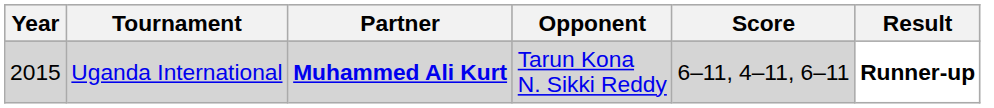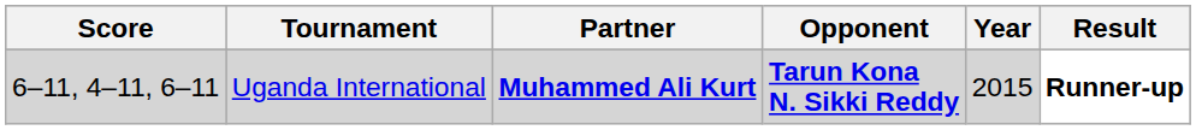columns swapped: Year <-> Score
Uganda International | Opponent: normal -> bold
